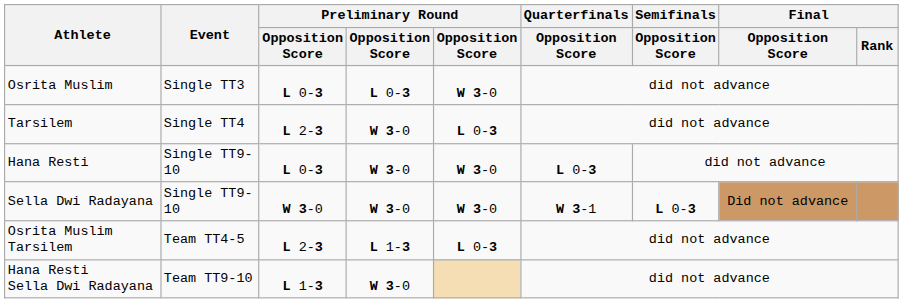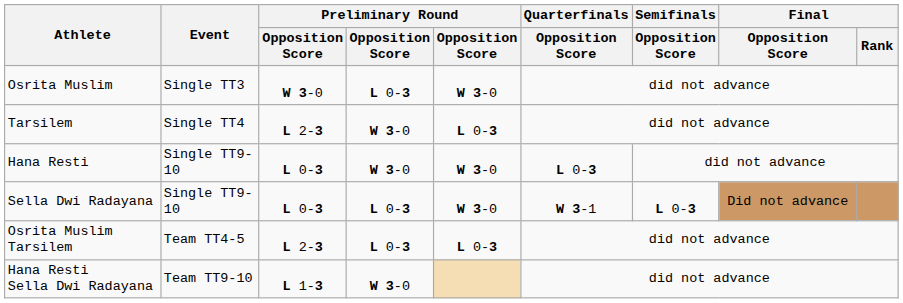Osrita Muslim | column 3: L 0-3 -> W 3-0
Sella Dwi Radayana | column 3: W 3-0 -> L 0-3
Sella Dwi Radayana | column 4: W 3-0 -> L 0-3
Osrita Muslim Tarsilem | column 4: L 1-3 -> L 0-3
